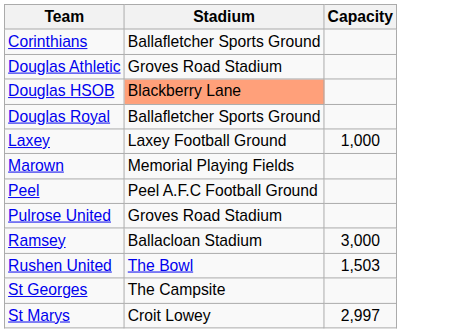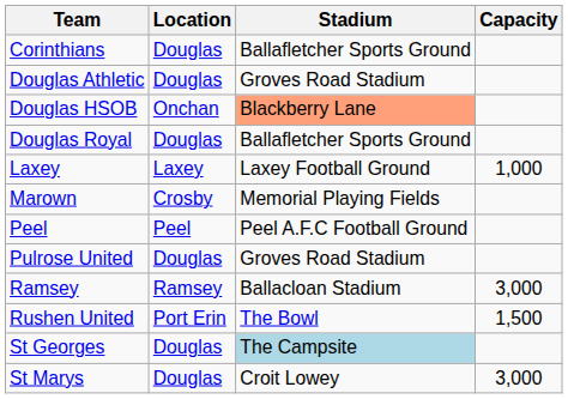+ column: Location | Douglas | Douglas | Onchan | Douglas | Laxey | Crosby | Peel | Douglas | Ramsey | Port Erin | Douglas | Douglas
Rushen United | Capacity: 1,503 -> 1,500
St Georges | Stadium: no background -> lightblue background
St Marys | Capacity: 2,997 -> 3,000
